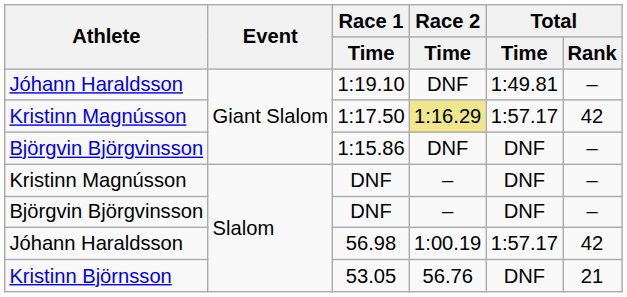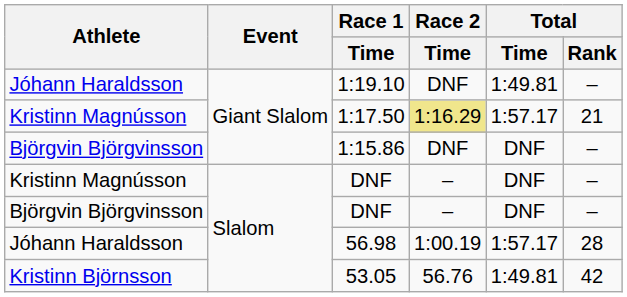1:17.50 | Total / Rank: 42 -> 21
56.98 | Total / Rank: 42 -> 28
53.05 | Total / Time: DNF -> 1:49.81
53.05 | Total / Rank: 21 -> 42
